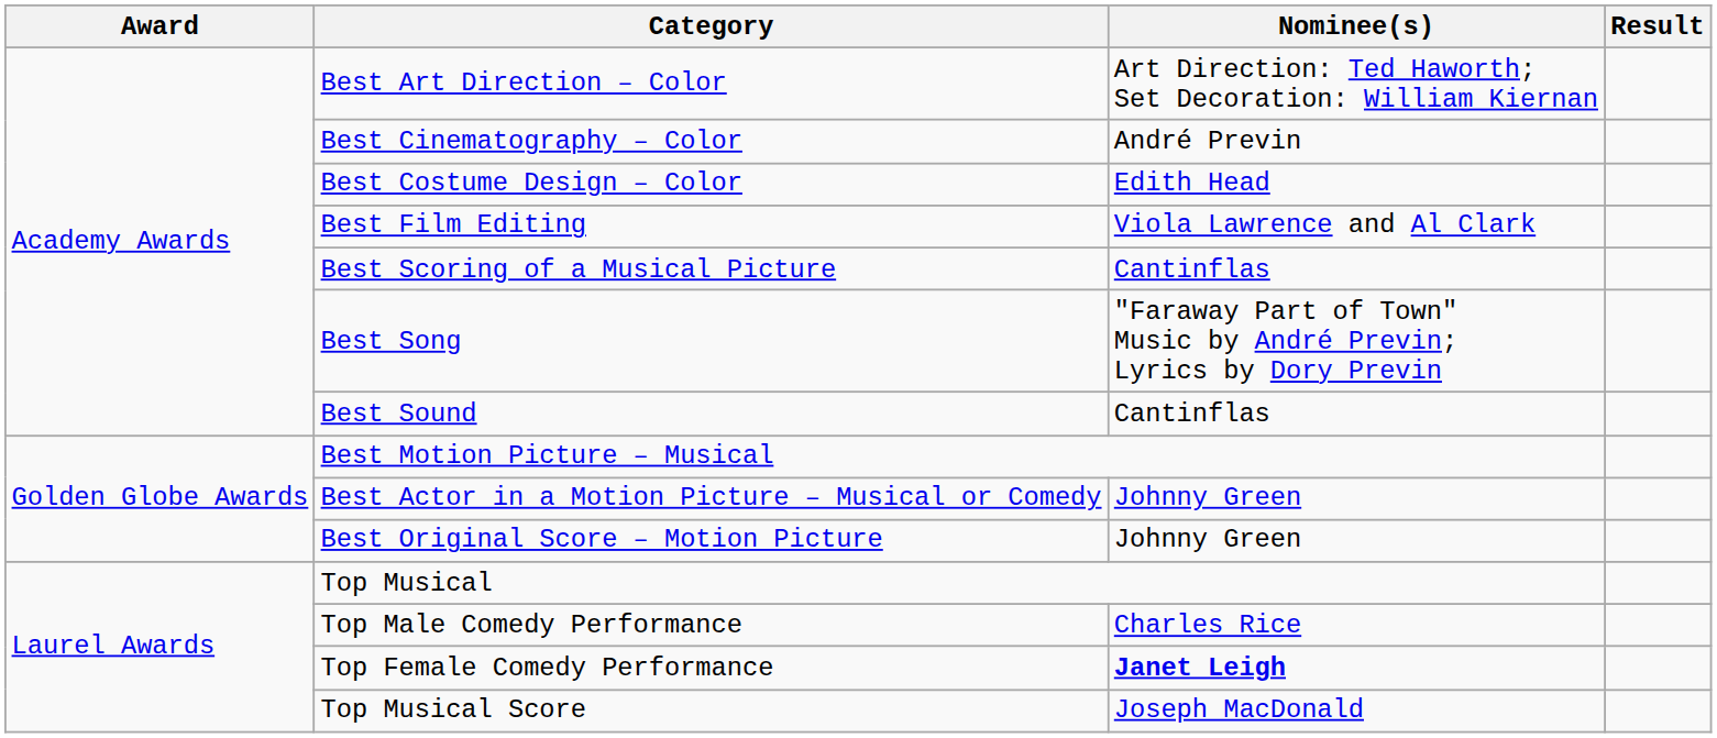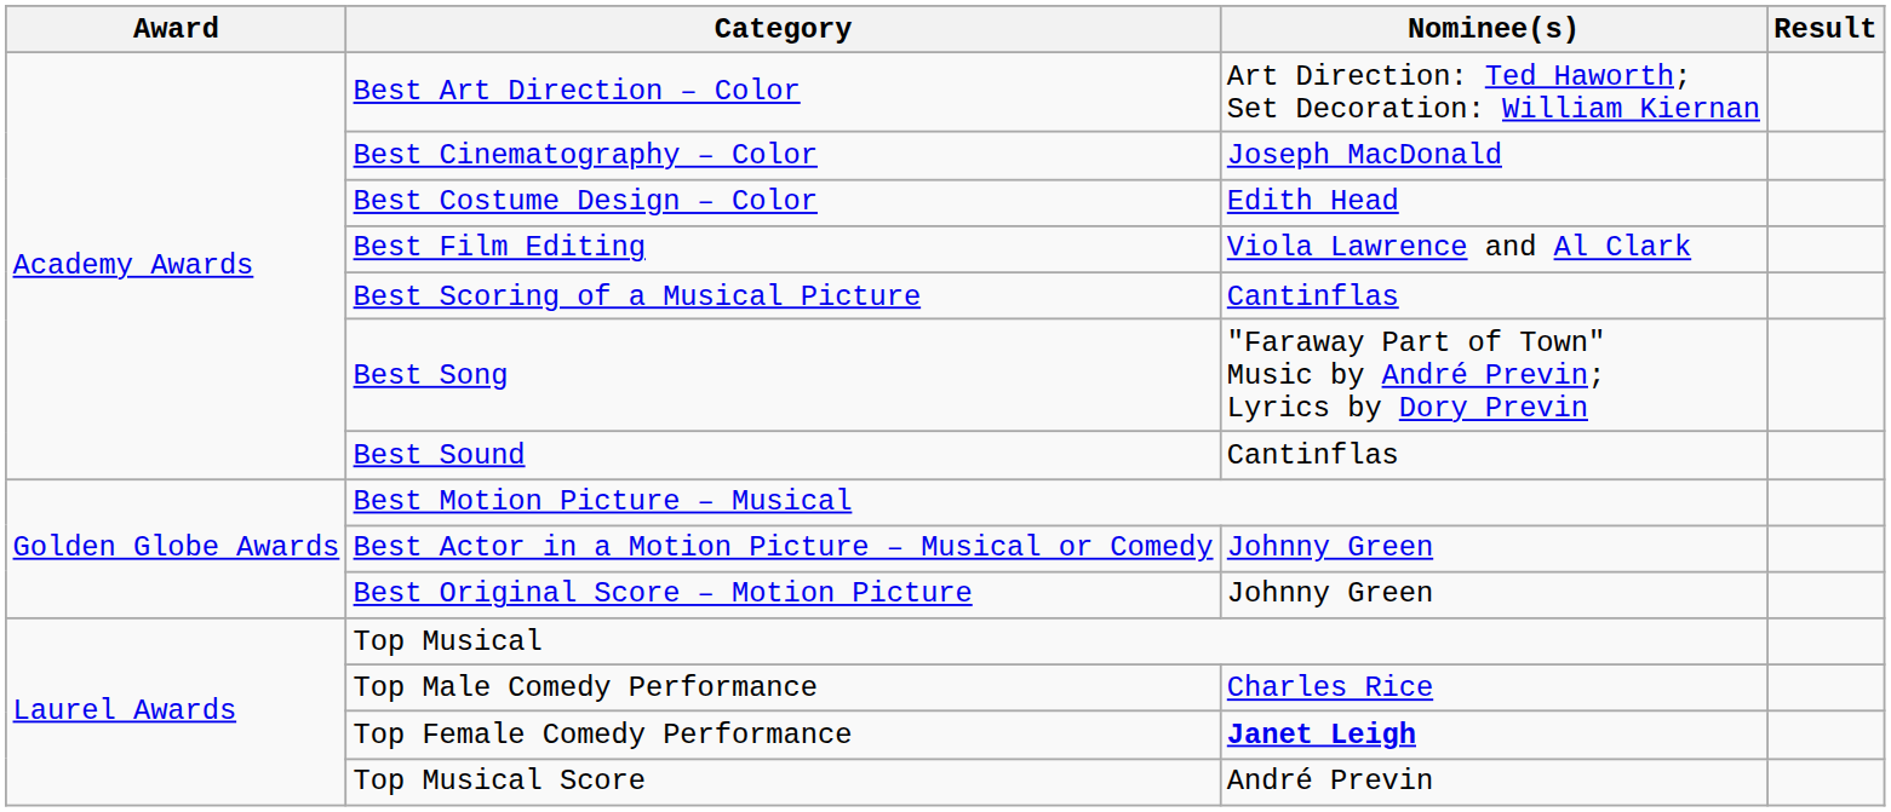Best Cinematography – Color | Nominee(s): André Previn -> Joseph MacDonald
Top Musical Score | Nominee(s): Joseph MacDonald -> André Previn
